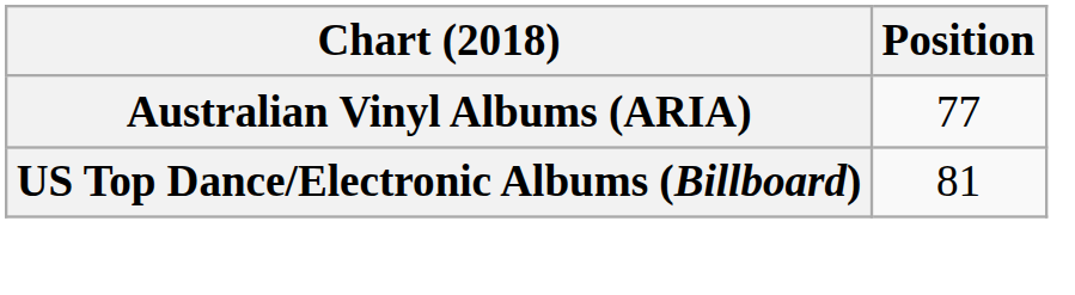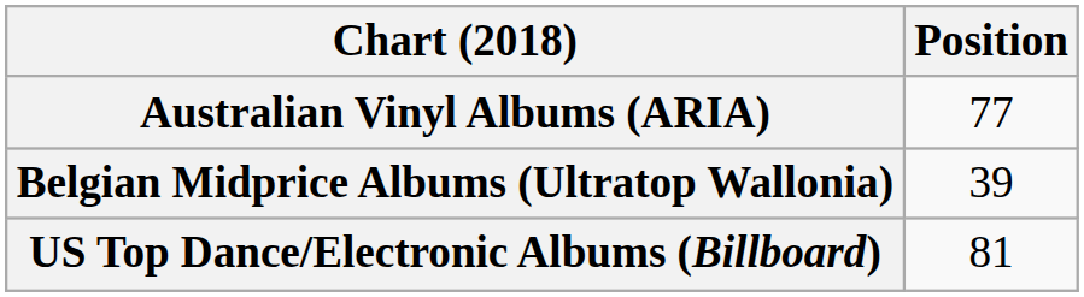+ row: Belgian Midprice Albums (Ultratop Wallonia) | 39
